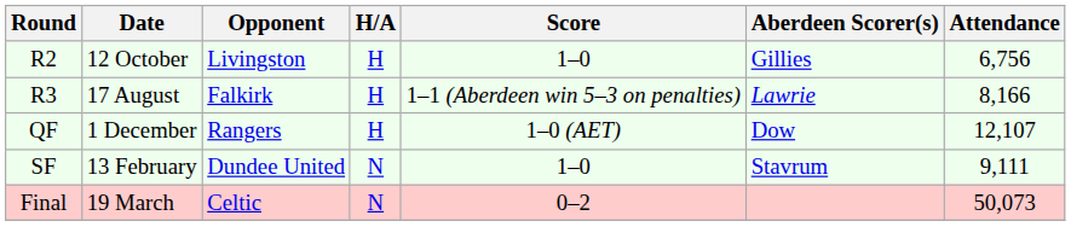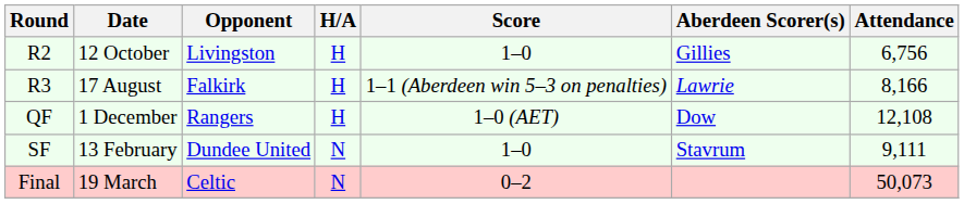QF | Attendance: 12,107 -> 12,108
